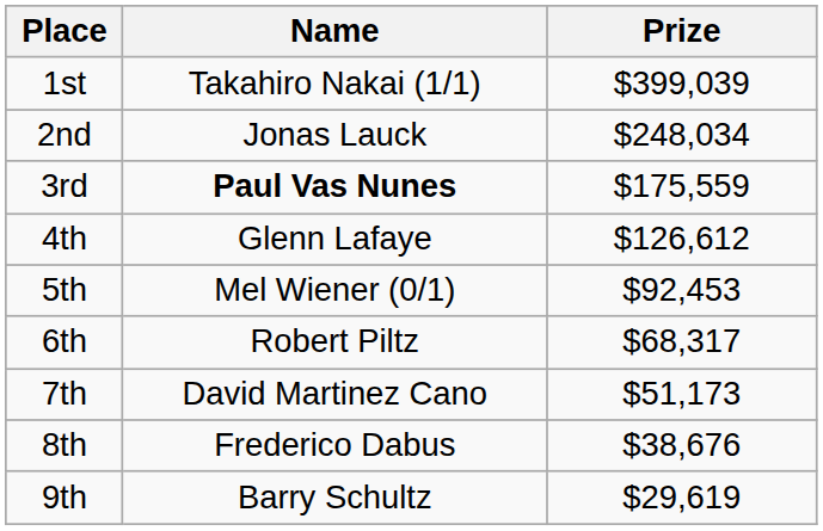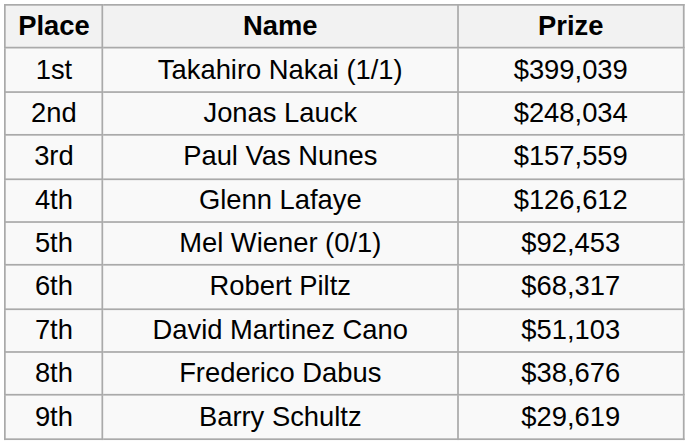3rd | Name: bold -> normal
3rd | Prize: $175,559 -> $157,559
7th | Prize: $51,173 -> $51,103
